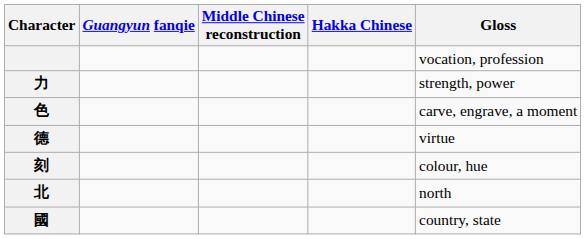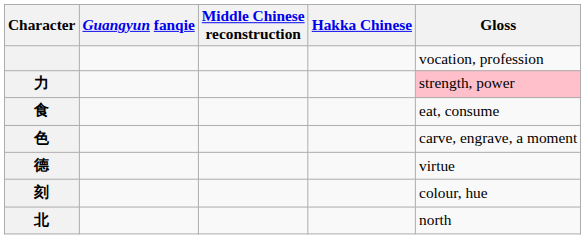力 | Gloss: no background -> pink background
+ row: 食 | eat, consume
- row: 國 | country, state
